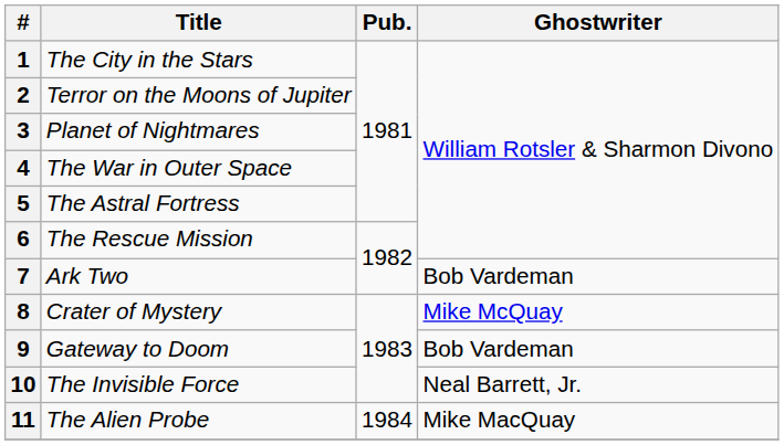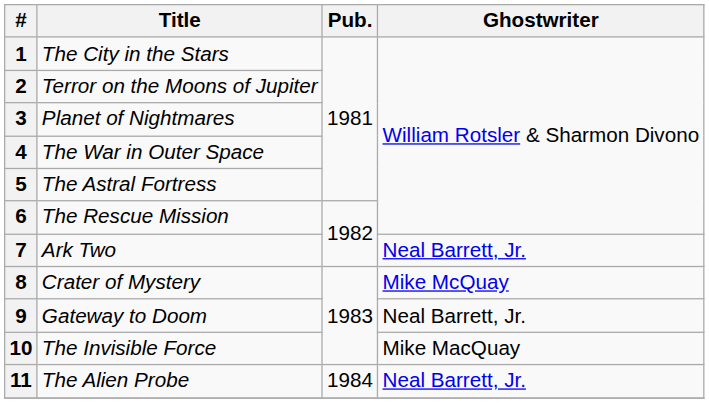7 | Ghostwriter: Bob Vardeman -> Neal Barrett, Jr.
9 | Ghostwriter: Bob Vardeman -> Neal Barrett, Jr.
10 | Ghostwriter: Neal Barrett, Jr. -> Mike MacQuay
11 | Ghostwriter: Mike MacQuay -> Neal Barrett, Jr.
